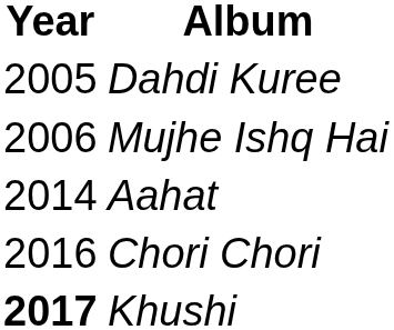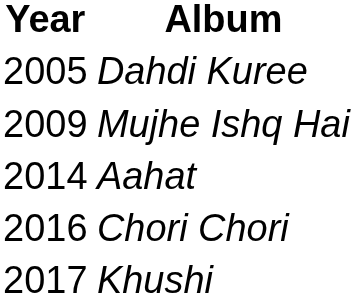Mujhe Ishq Hai | Year: 2006 -> 2009
Khushi | Year: bold -> normal
